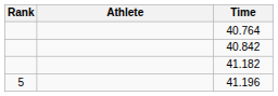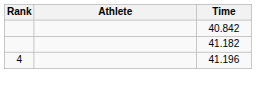- row: 40.764
41.196 | Rank: 5 -> 4
